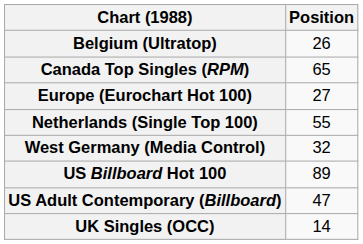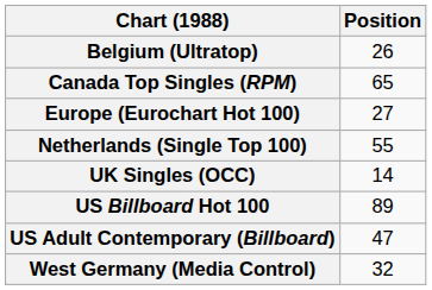rows swapped: UK Singles (OCC) <-> West Germany (Media Control)
